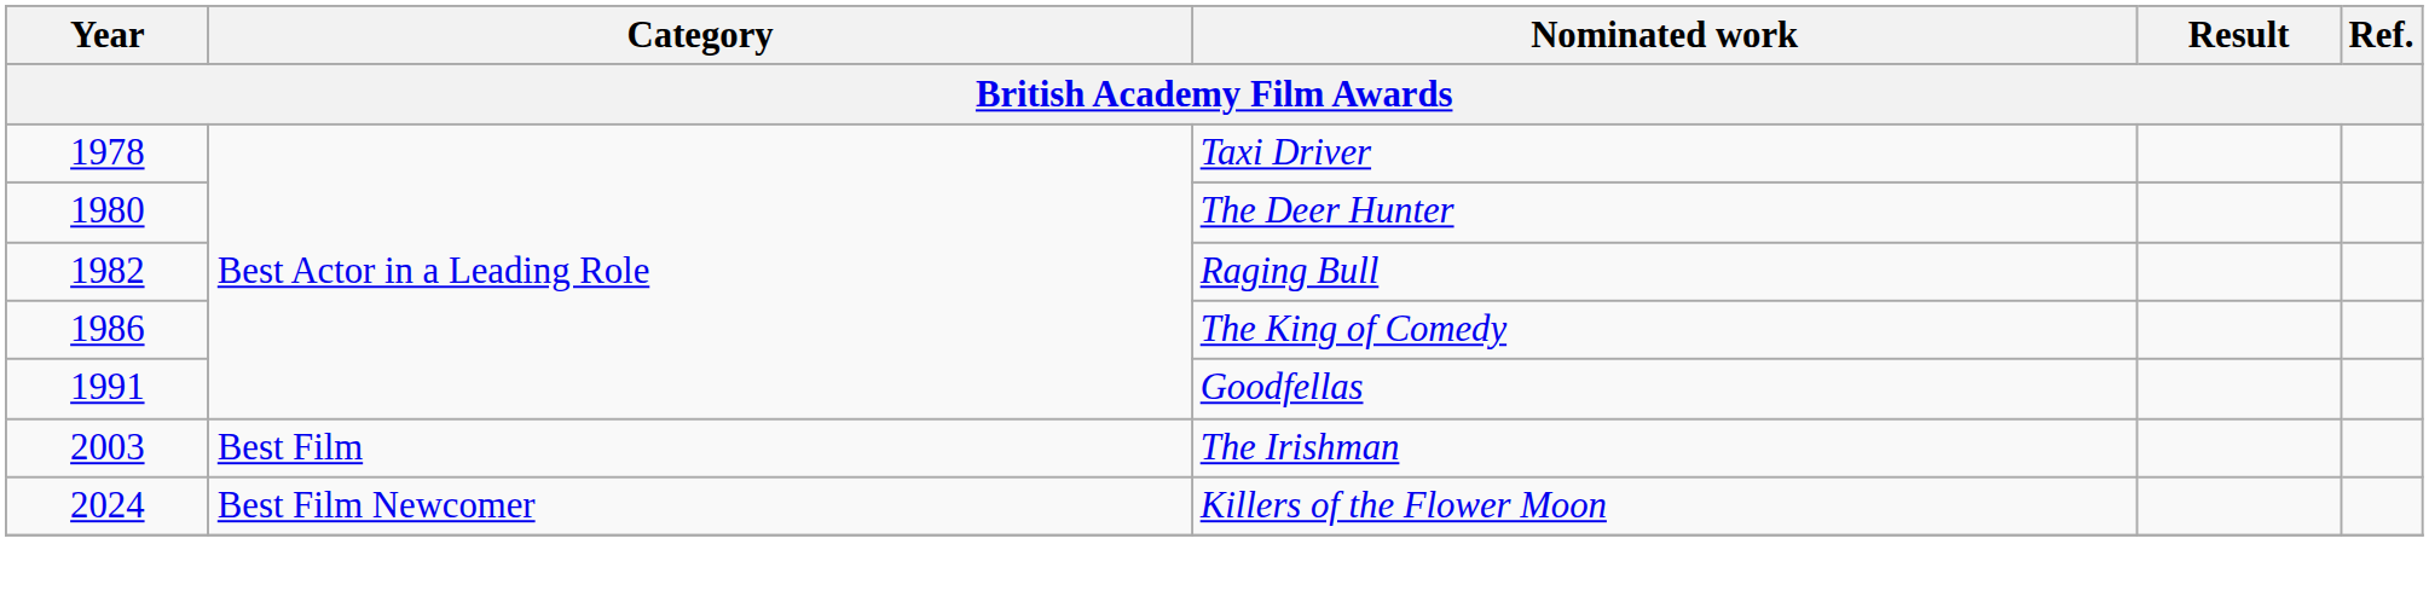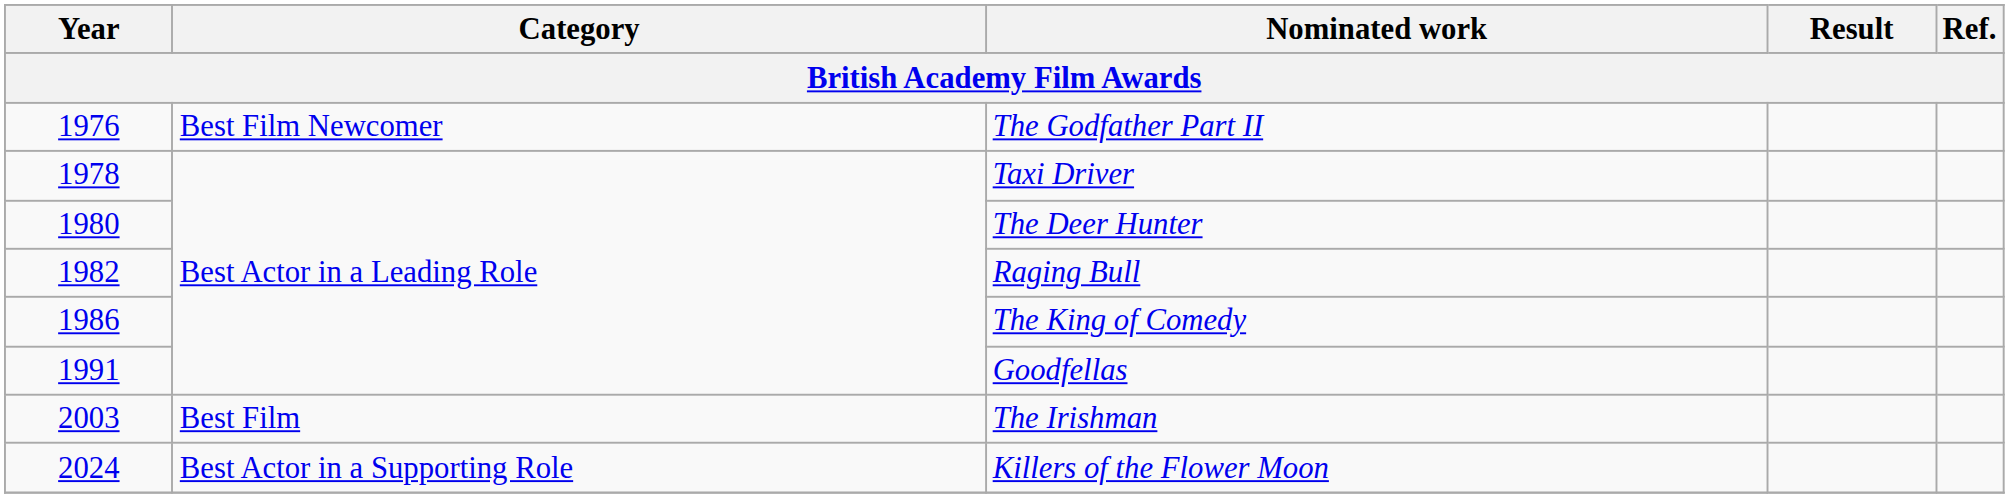+ row: 1976 | Best Film Newcomer | The Godfather Part II
Killers of the Flower Moon | Category: Best Film Newcomer -> Best Actor in a Supporting Role
